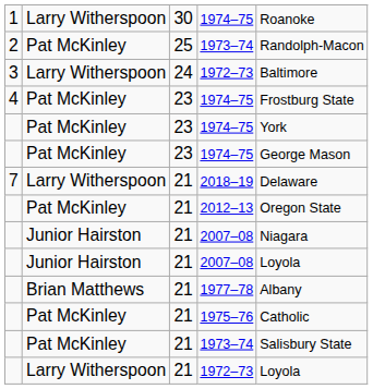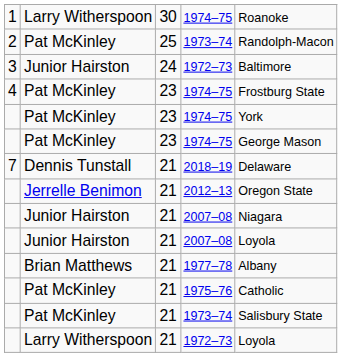3 / 1972–73 | column 2: Larry Witherspoon -> Junior Hairston
2018–19 | column 2: Larry Witherspoon -> Dennis Tunstall
2012–13 | column 2: Pat McKinley -> Jerrelle Benimon
